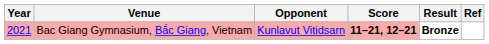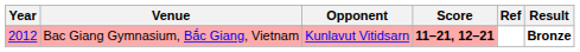columns swapped: Result <-> Ref
Bac Giang Gymnasium, Bắc Giang, Vietnam | Year: 2021 -> 2012
